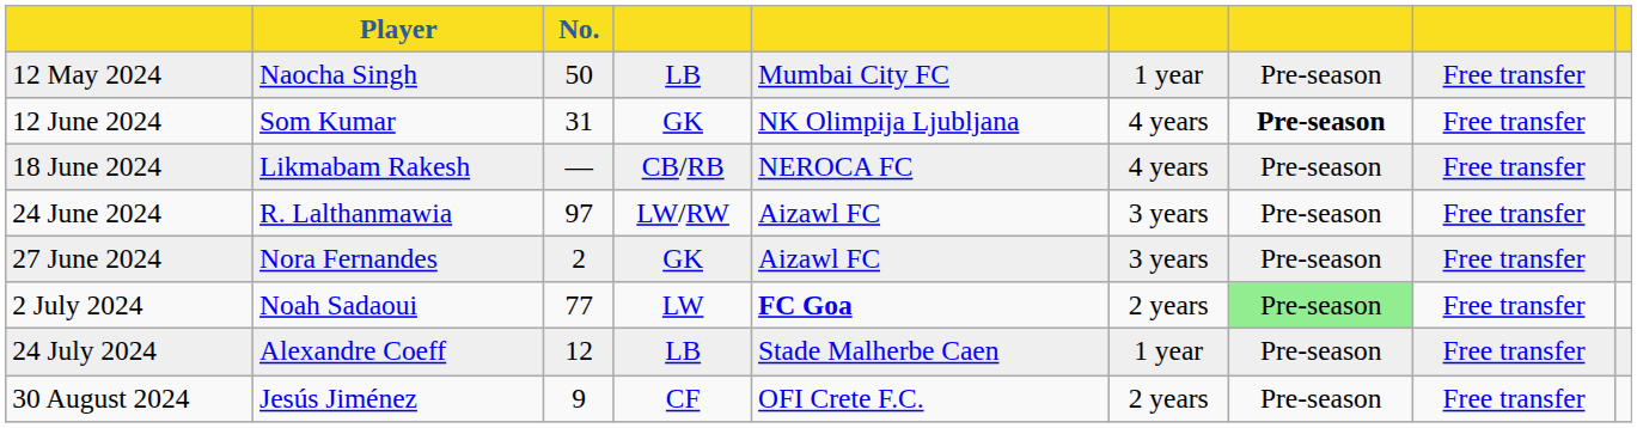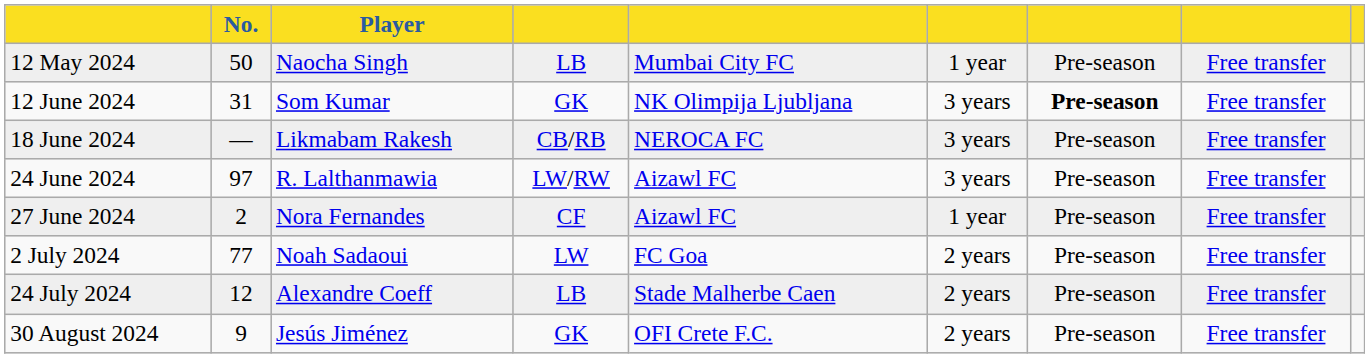columns swapped: Player <-> No.
12 June 2024 | column 6: 4 years -> 3 years
18 June 2024 | column 6: 4 years -> 3 years
27 June 2024 | column 4: GK -> CF
27 June 2024 | column 6: 3 years -> 1 year
2 July 2024 | column 5: bold -> normal
2 July 2024 | column 7: lightgreen background -> no background
24 July 2024 | column 6: 1 year -> 2 years
30 August 2024 | column 4: CF -> GK
